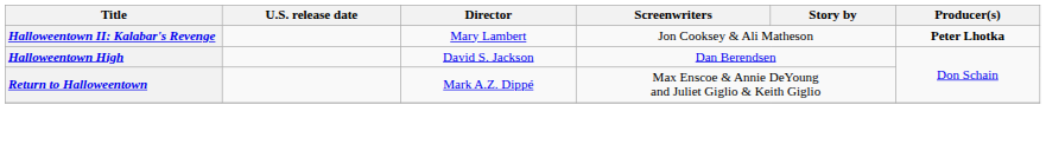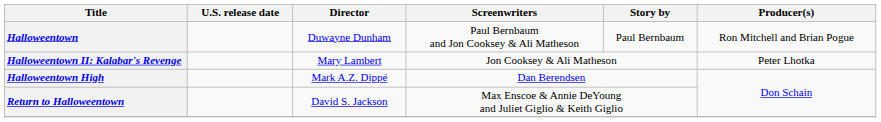+ row: Halloweentown | Duwayne Dunham | Paul Bernbaum and Jon Cooksey & Ali Matheson | Paul Bernbaum | Ron Mitchell and Brian Pogue
Halloweentown II: Kalabar's Revenge | Producer(s): bold -> normal
Halloweentown High | Director: David S. Jackson -> Mark A.Z. Dippé
Return to Halloweentown | Director: Mark A.Z. Dippé -> David S. Jackson
